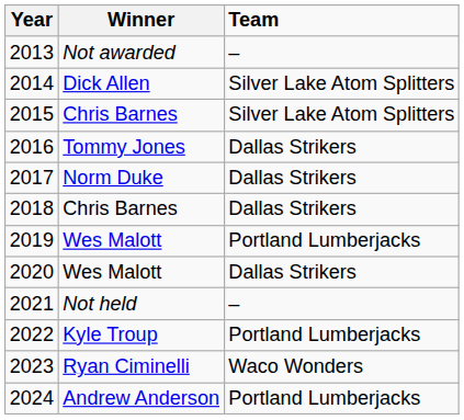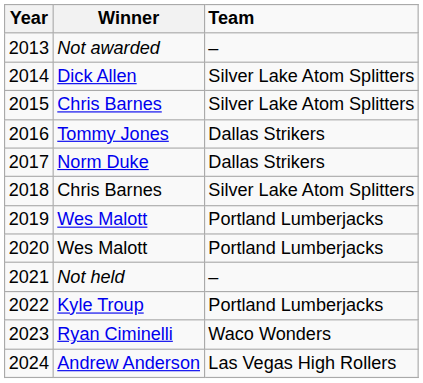2018 | Team: Dallas Strikers -> Silver Lake Atom Splitters
2020 | Team: Dallas Strikers -> Portland Lumberjacks
2024 | Team: Portland Lumberjacks -> Las Vegas High Rollers
